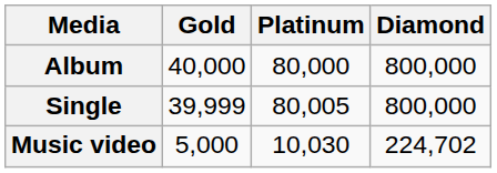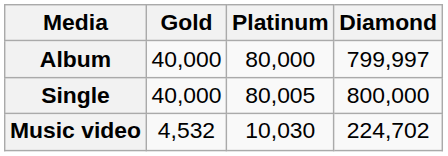Album | Diamond: 800,000 -> 799,997
Single | Gold: 39,999 -> 40,000
Music video | Gold: 5,000 -> 4,532
